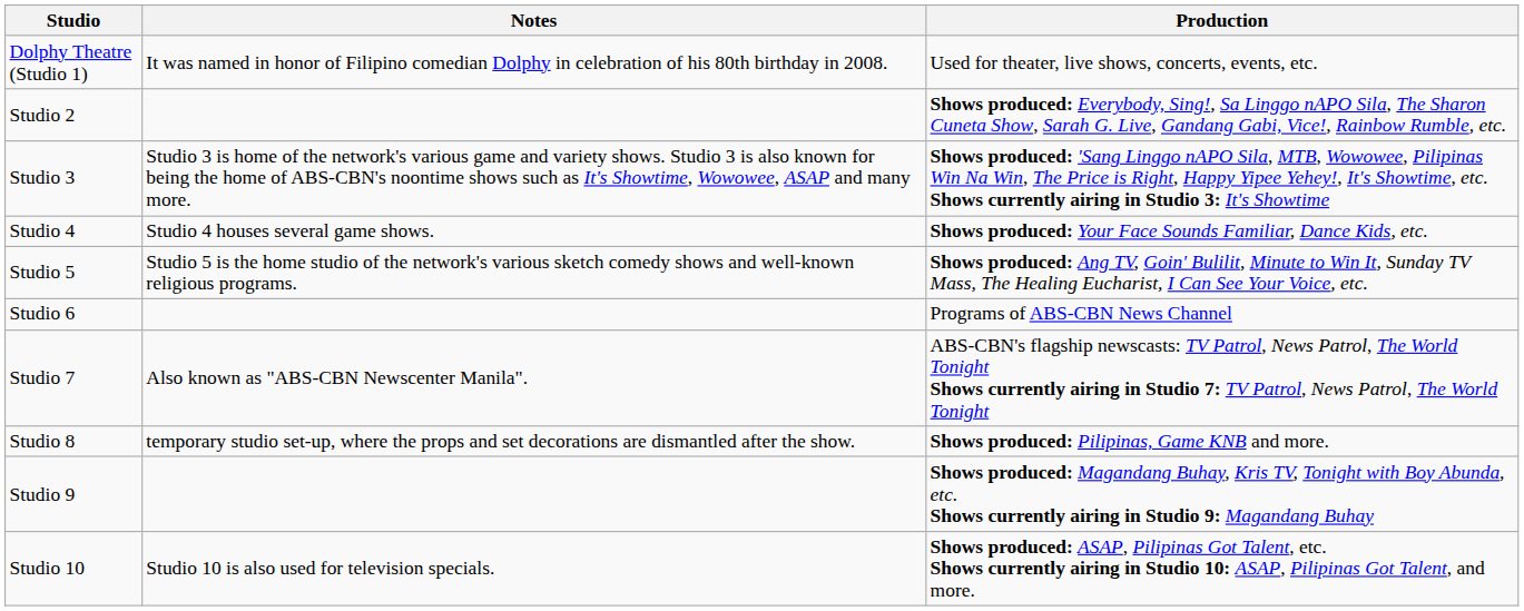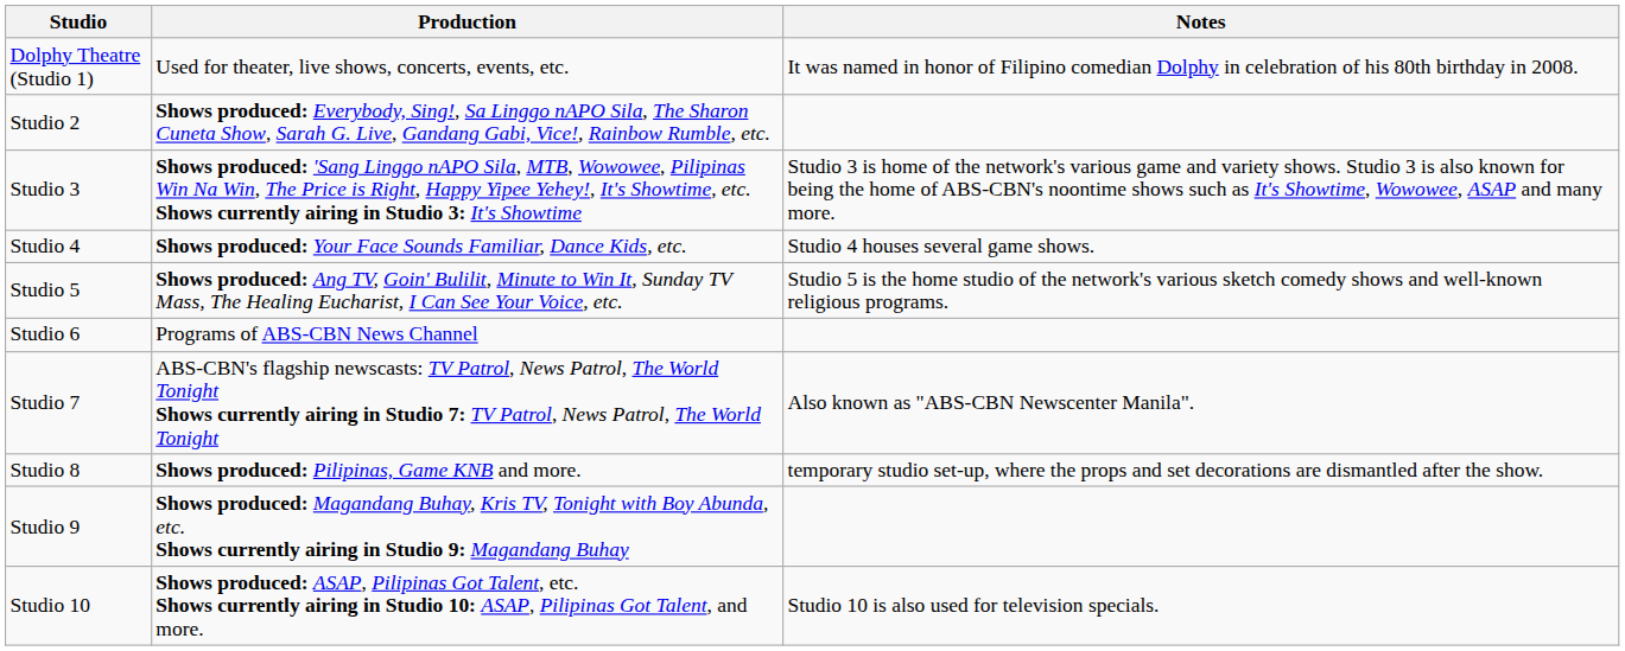columns swapped: Production <-> Notes
